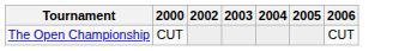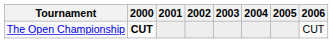+ column: 2001
The Open Championship | 2000: normal -> bold
